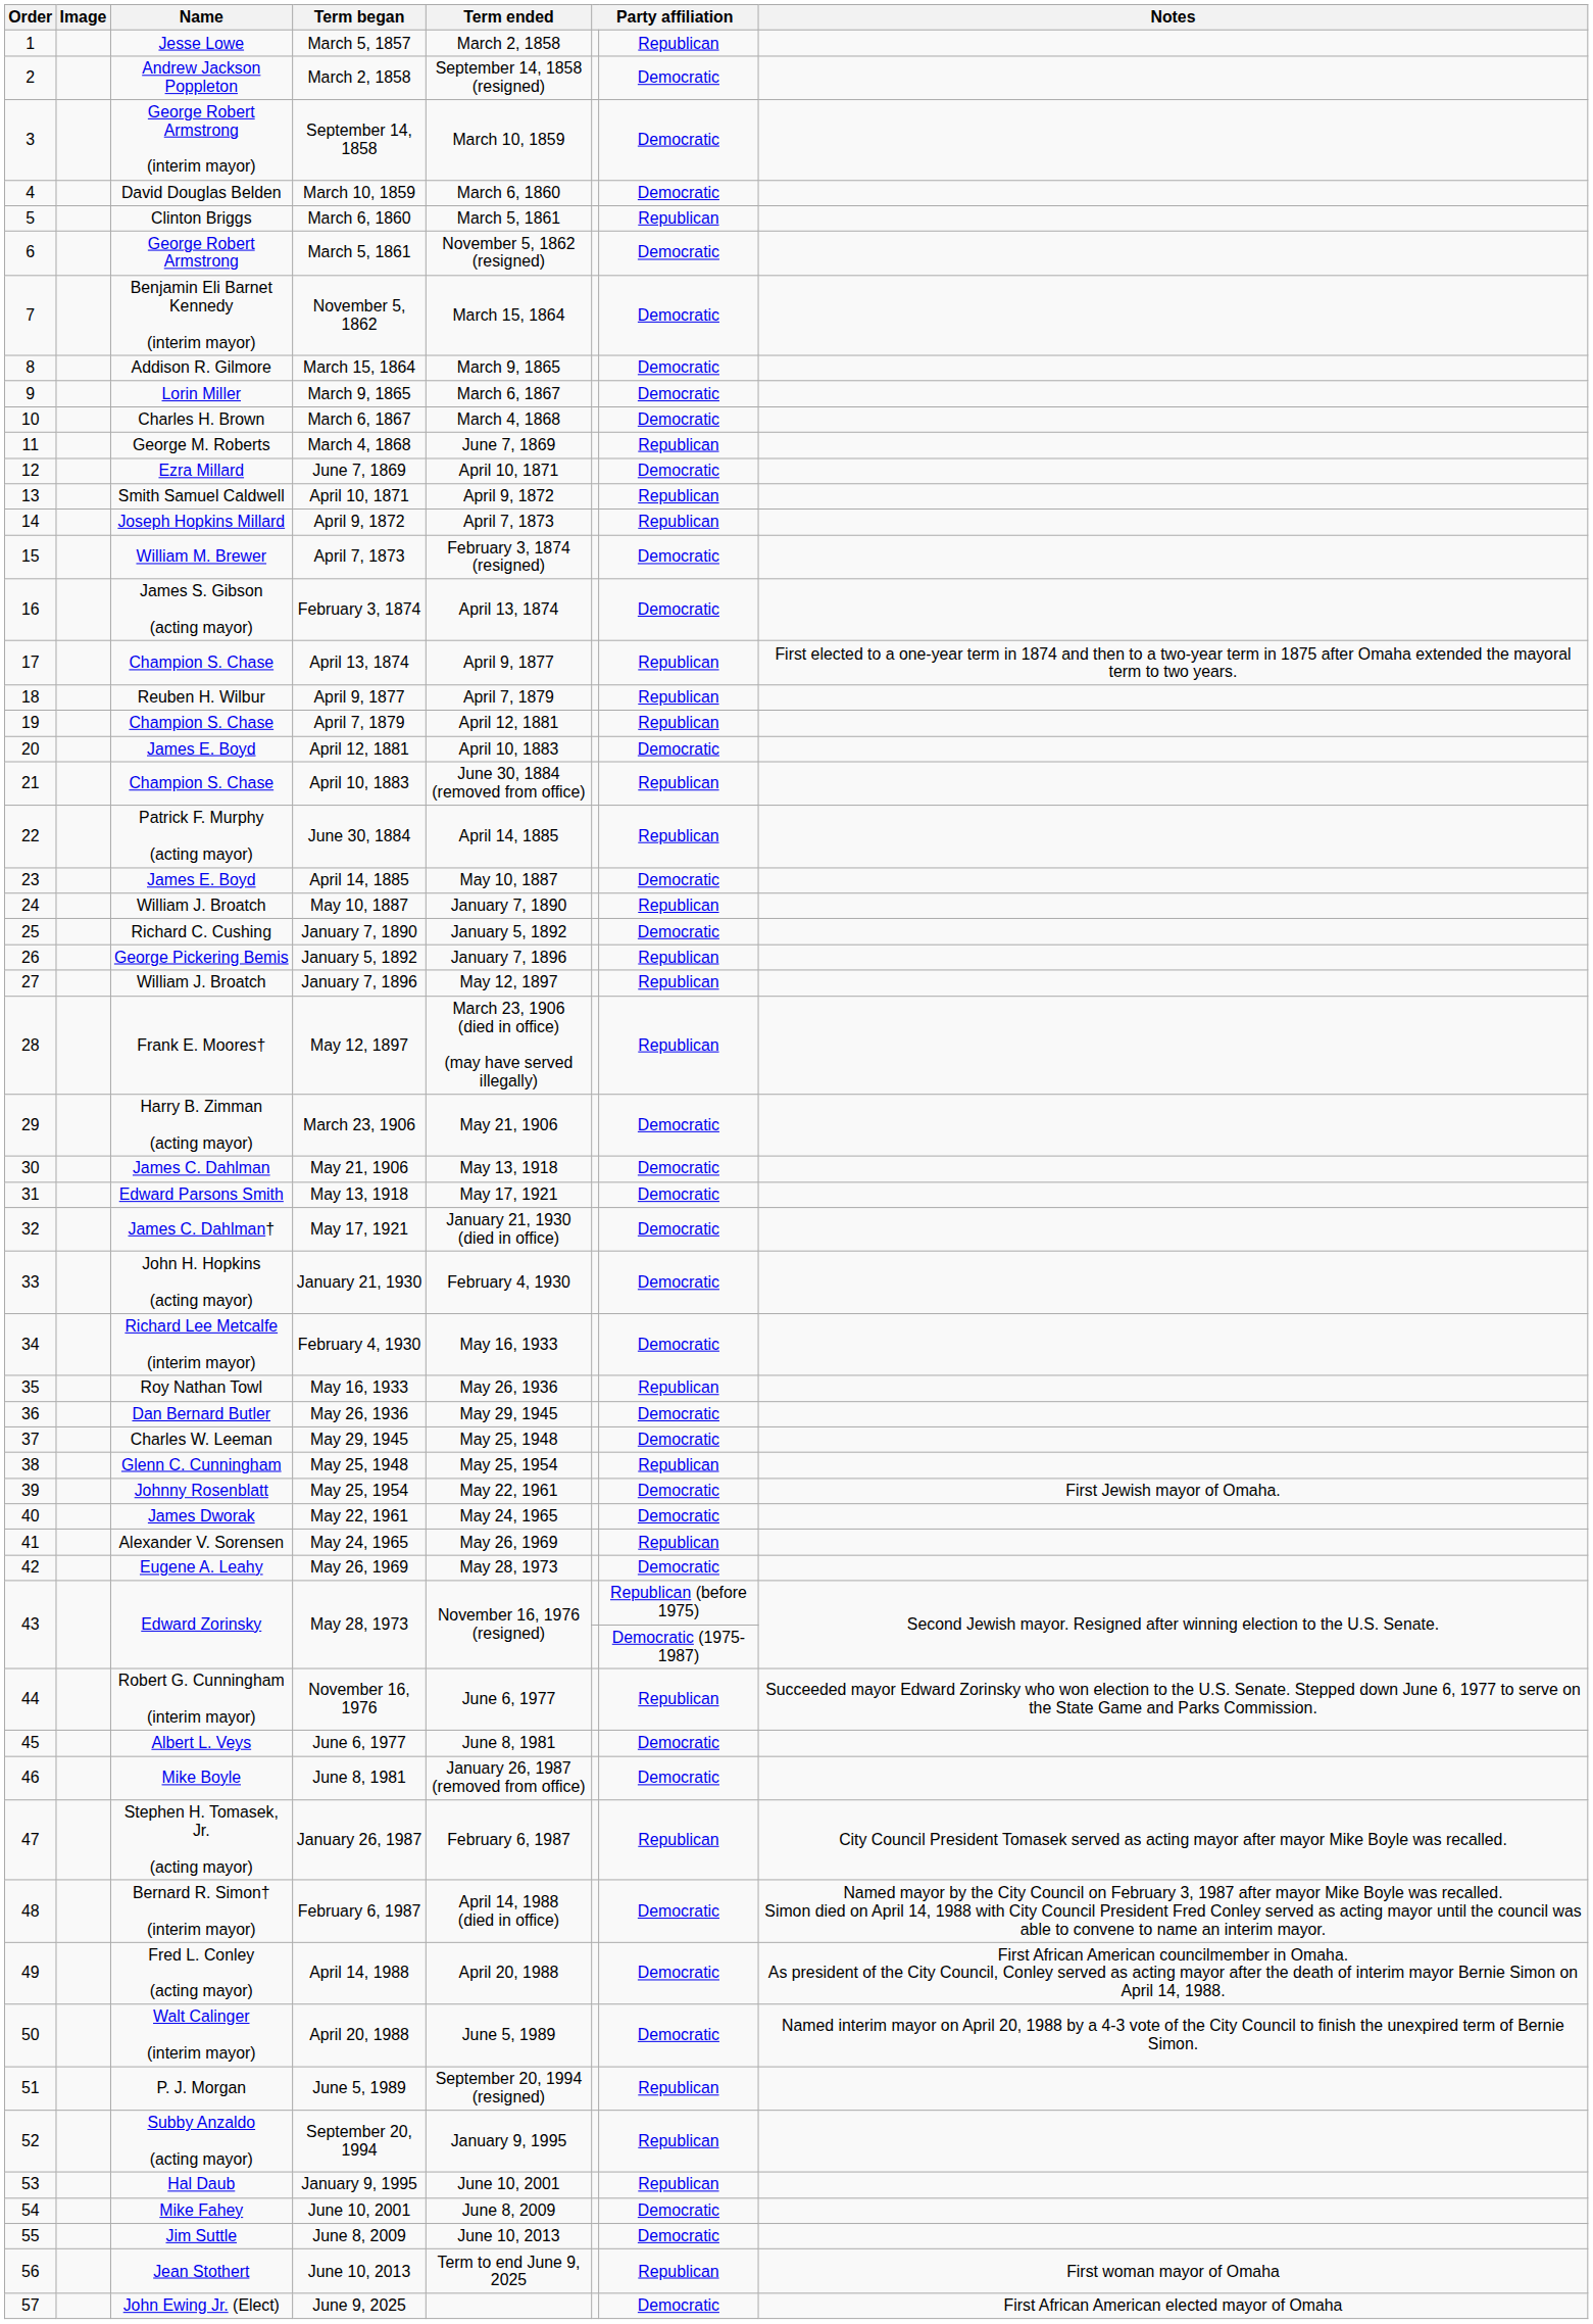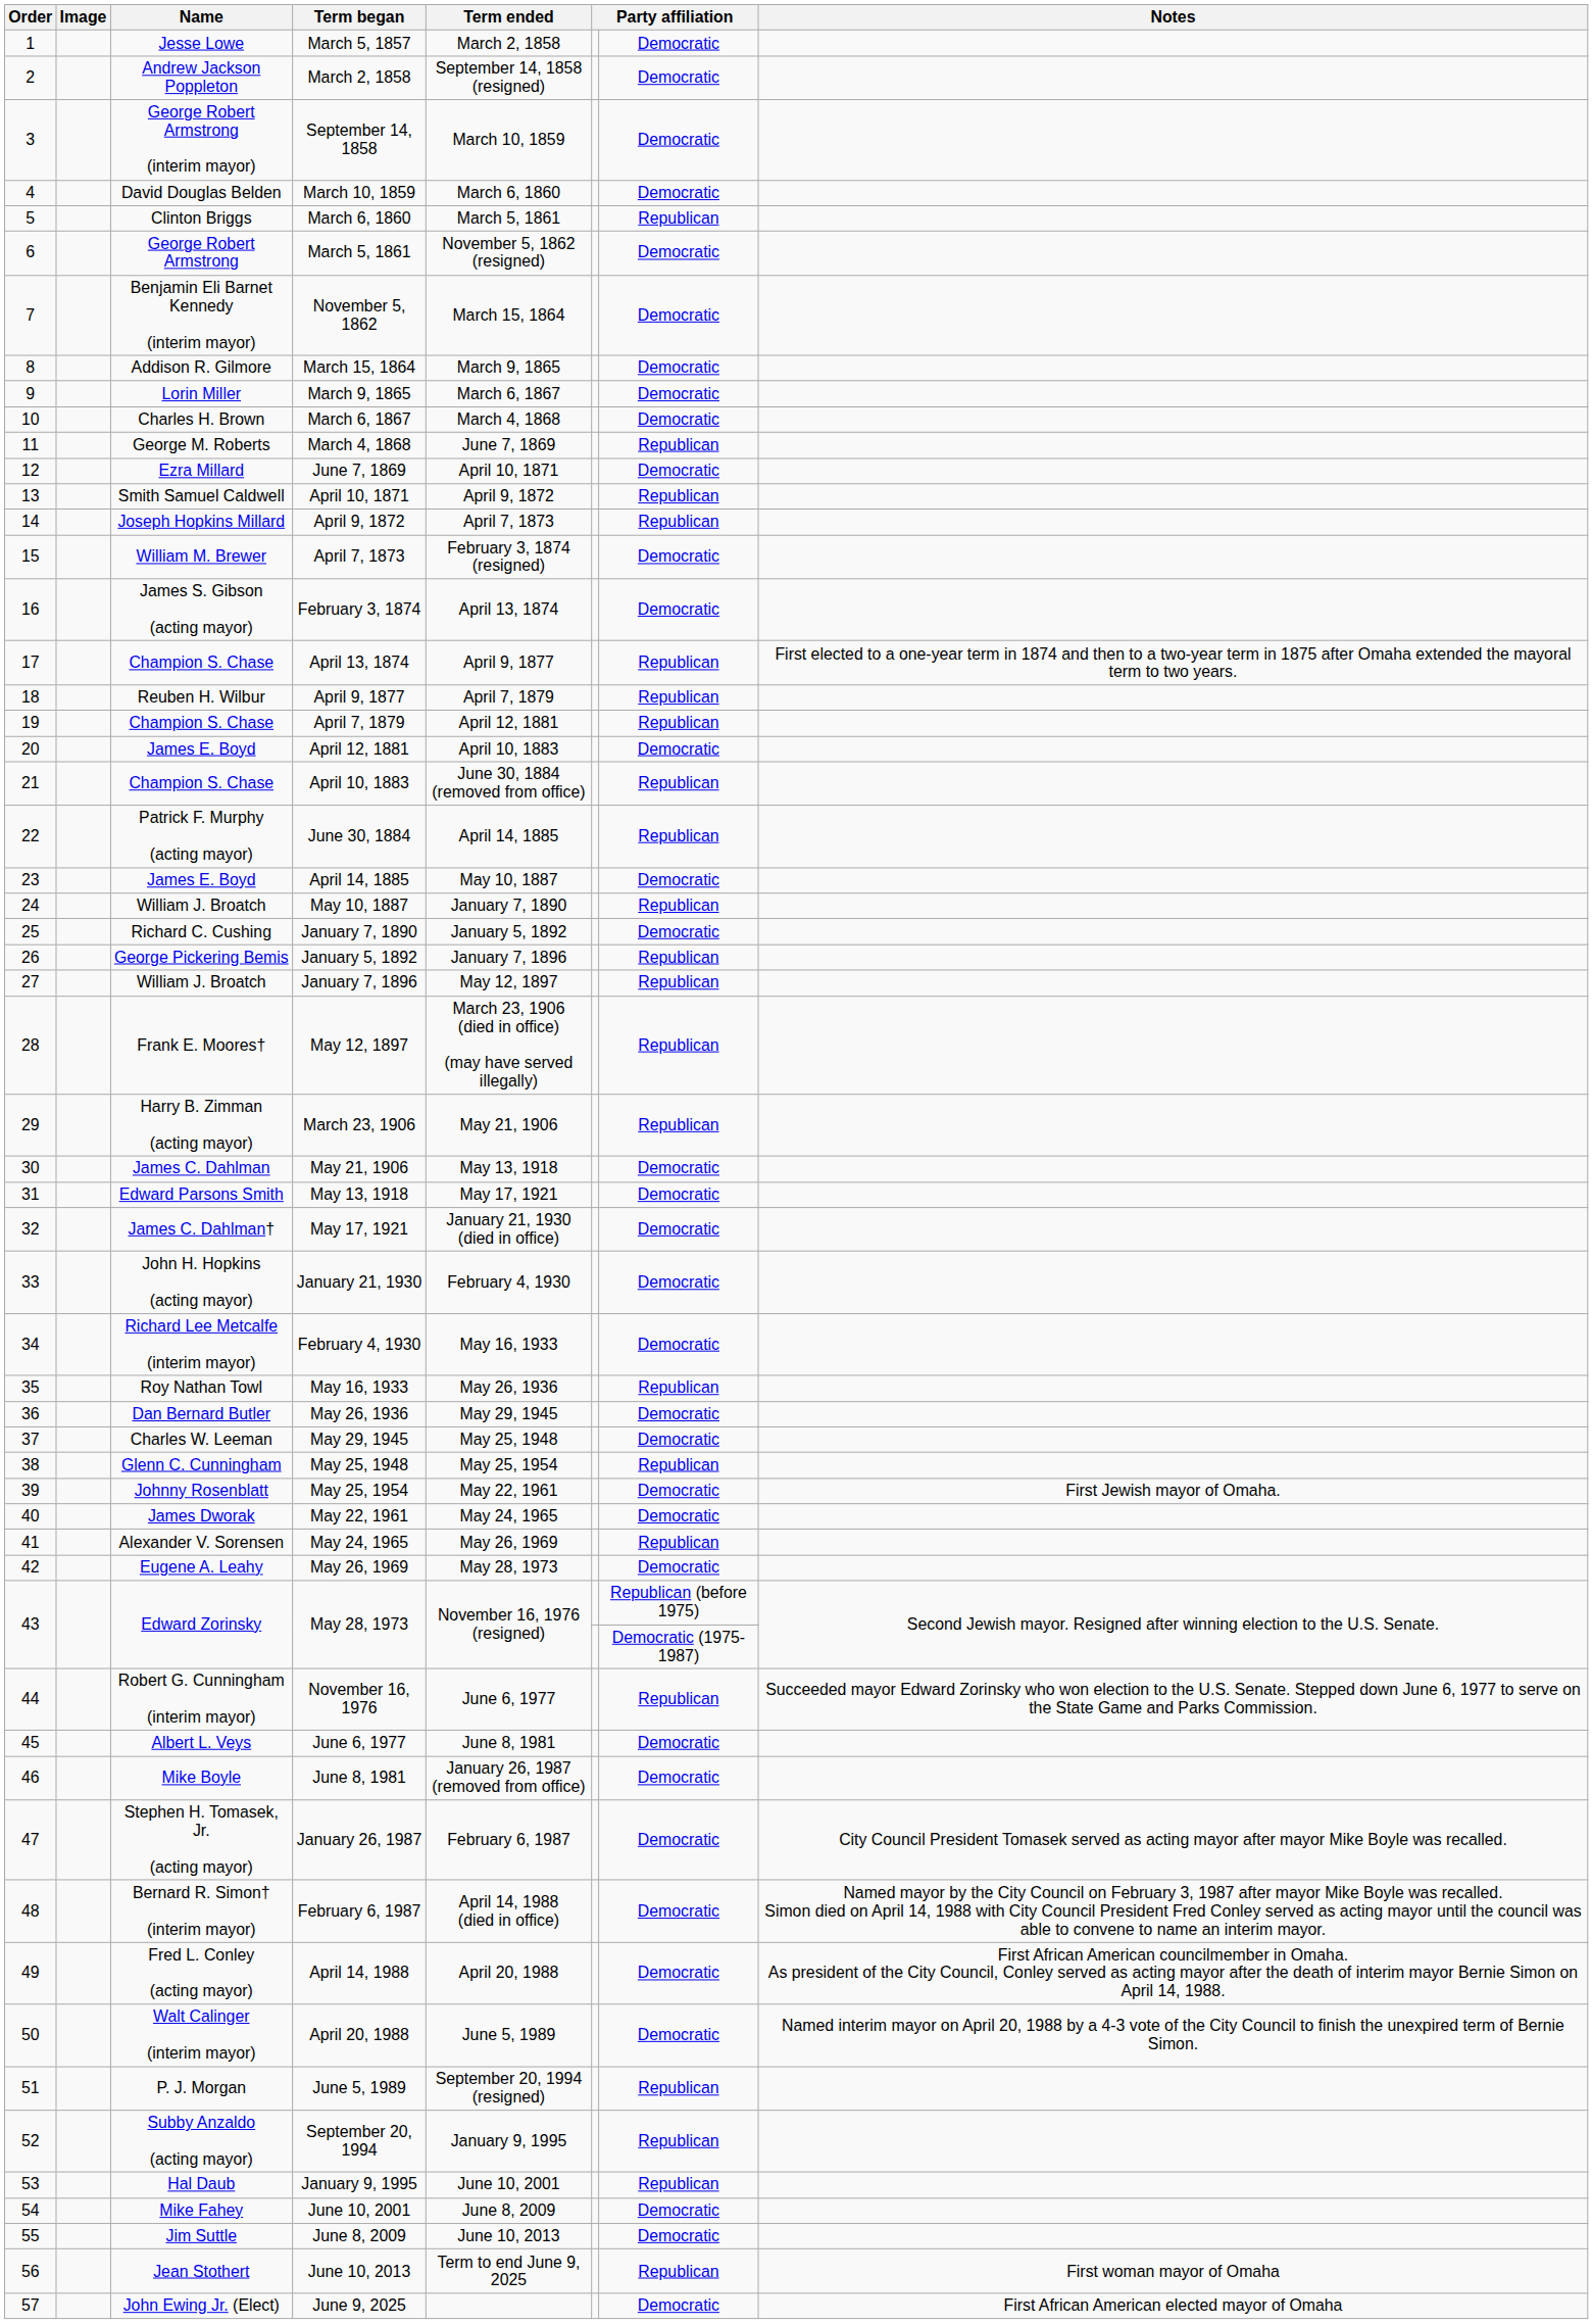March 5, 1857 | column 7: Republican -> Democratic
March 23, 1906 | column 7: Democratic -> Republican
January 26, 1987 | column 7: Republican -> Democratic
